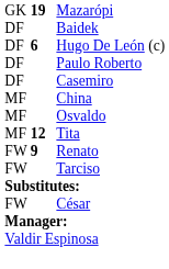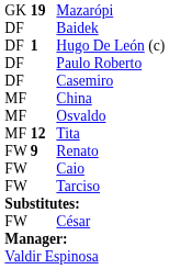Hugo De León (c) | column 2: 6 -> 1
+ row: FW | Caio
